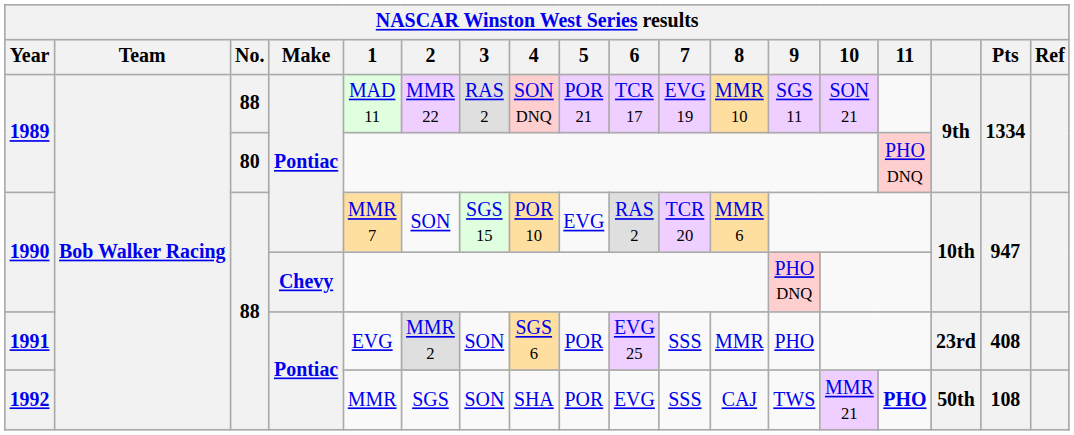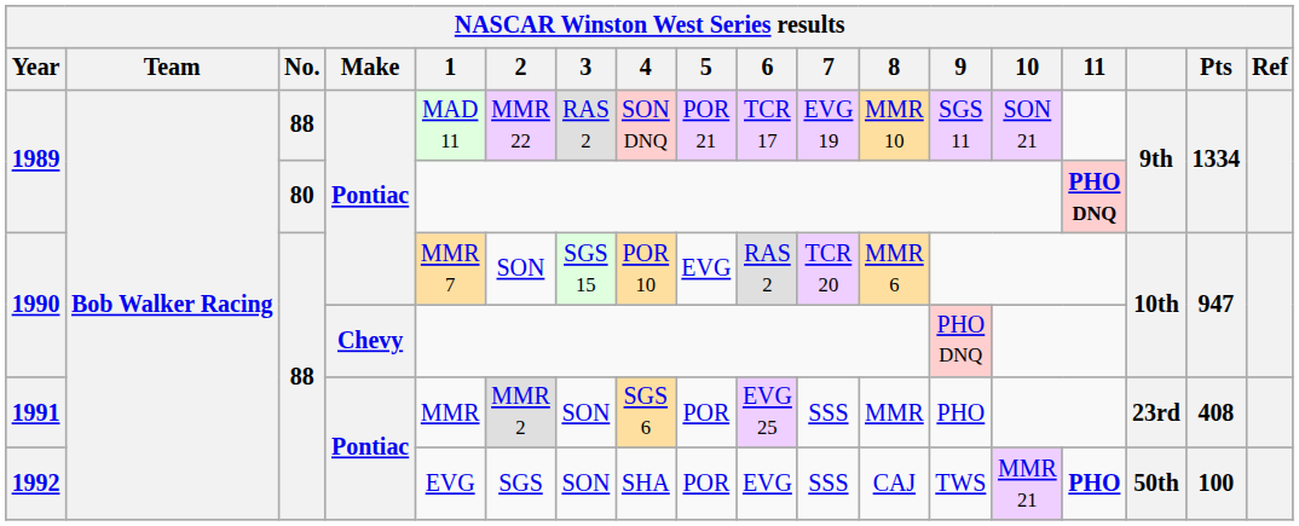1989 / 80 | 11: normal -> bold
1991 | 1: EVG -> MMR
1992 | 1: MMR -> EVG
1992 | Pts: 108 -> 100
